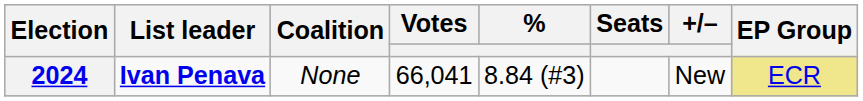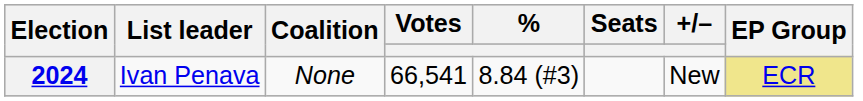2024 | List leader: bold -> normal
2024 | Votes: 66,041 -> 66,541
